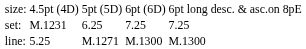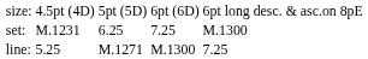set: | column 5: 7.25 -> M.1300
line: | column 5: M.1300 -> 7.25
